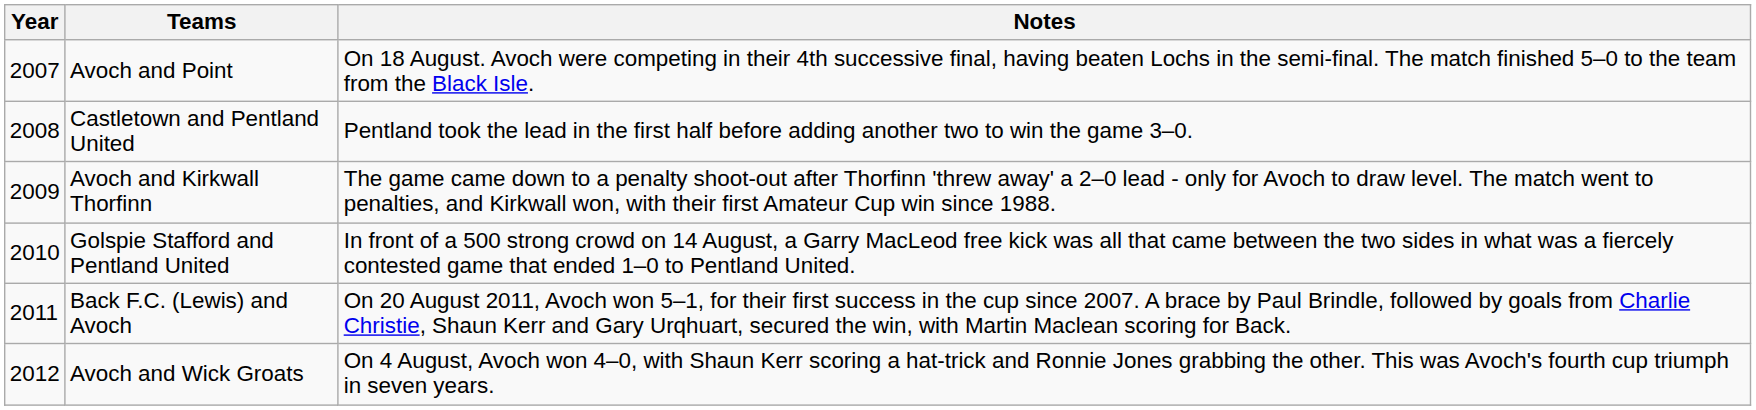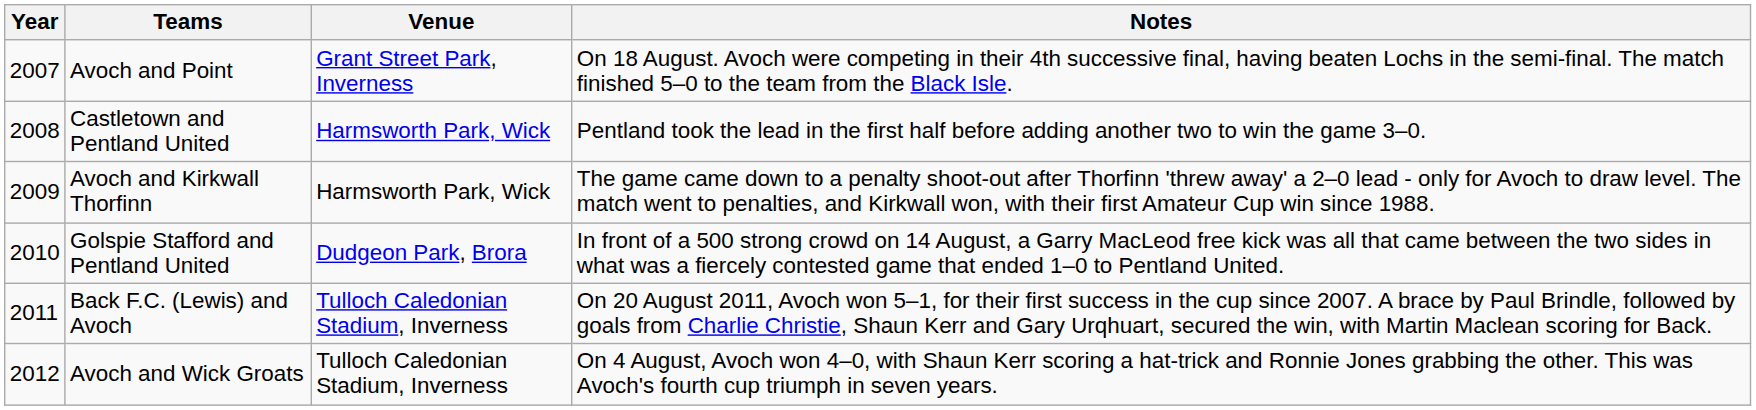+ column: Venue | Grant Street Park, Inverness | Harmsworth Park, Wick | Harmsworth Park, Wick | Dudgeon Park, Brora | Tulloch Caledonian Stadium, Inverness | Tulloch Caledonian Stadium, Inverness
